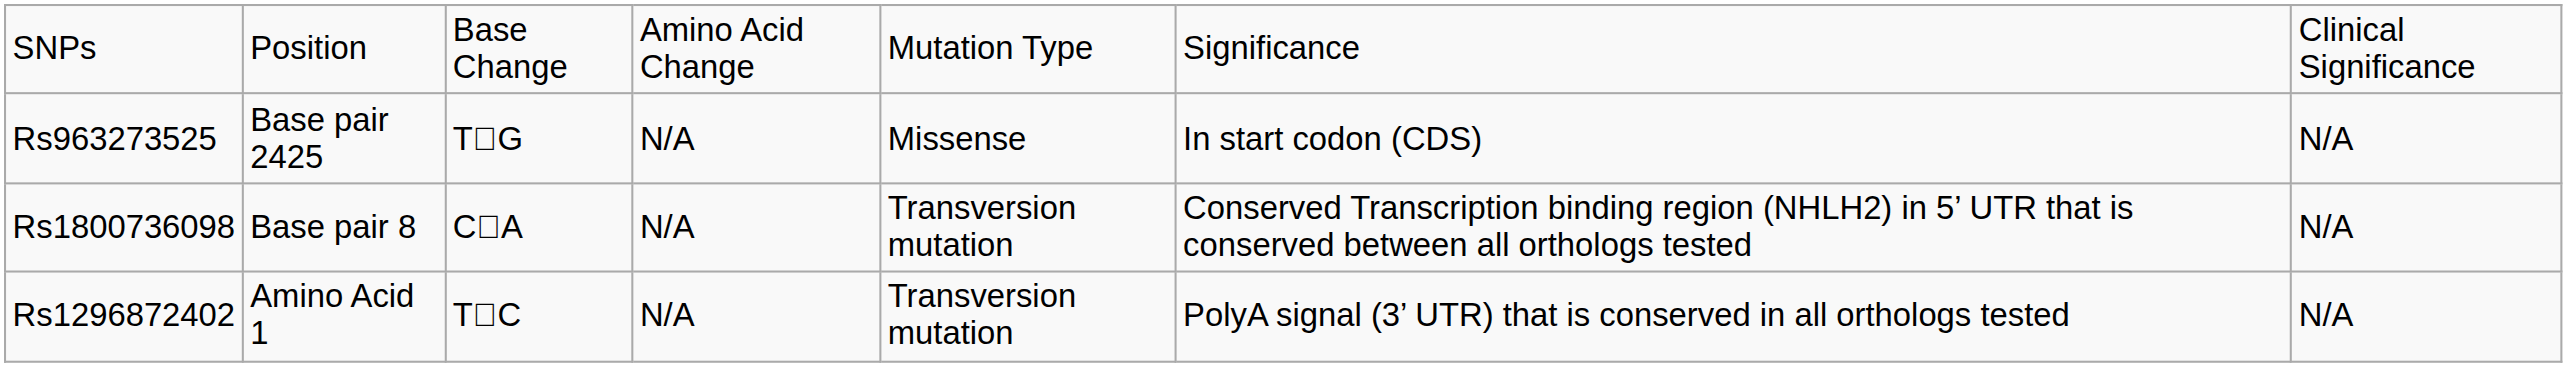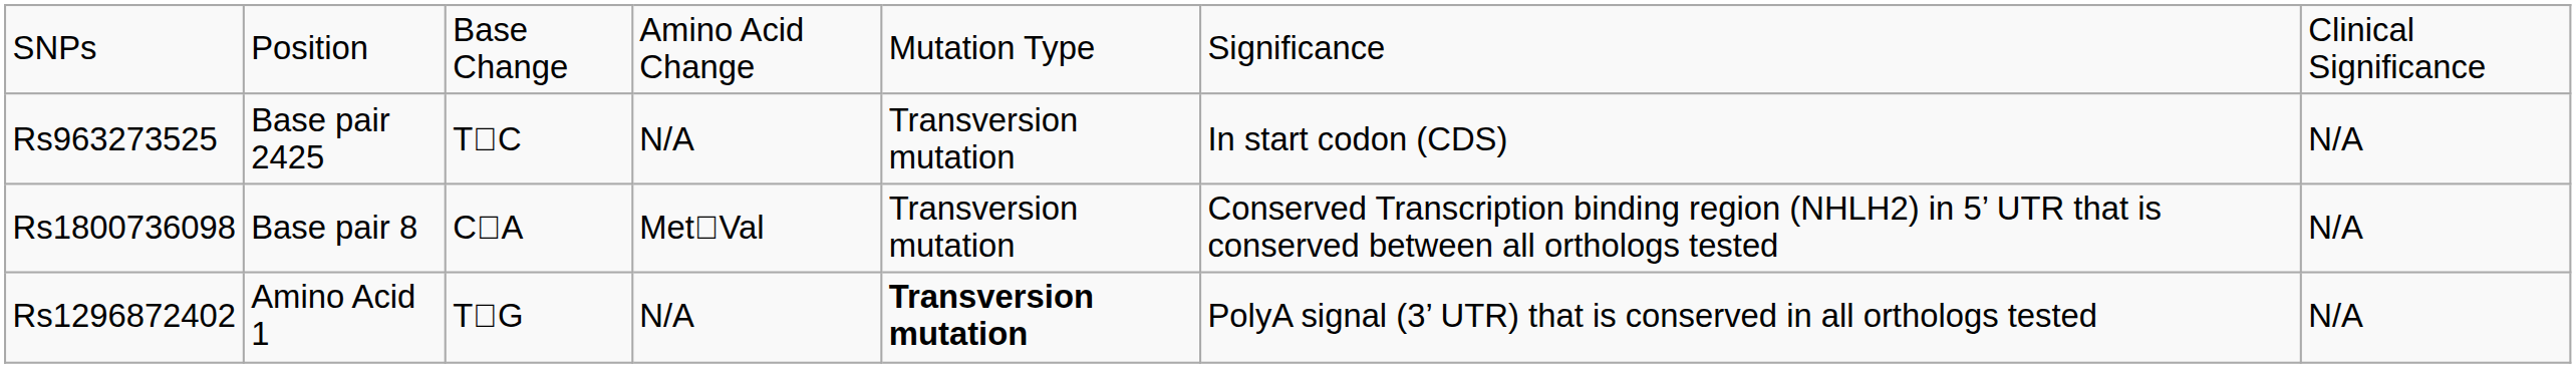Rs963273525 | column 3: TG -> TC
Rs963273525 | column 5: Missense -> Transversion mutation
Rs1800736098 | column 4: N/A -> MetVal
Rs1296872402 | column 3: TC -> TG
Rs1296872402 | column 5: normal -> bold
